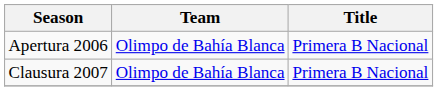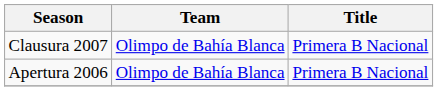rows swapped: Apertura 2006 <-> Clausura 2007
